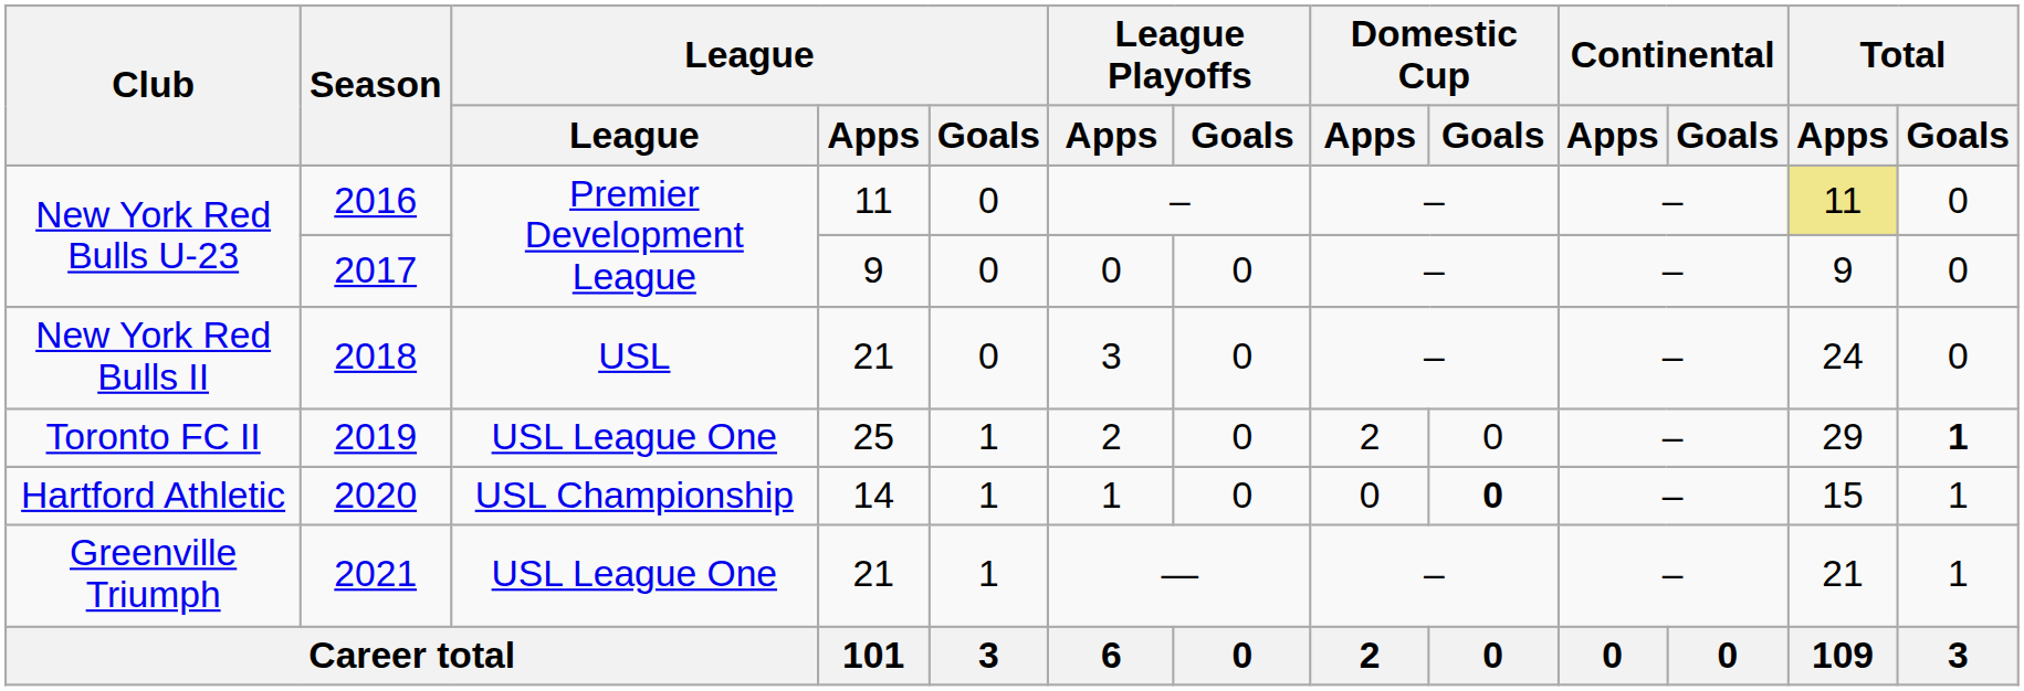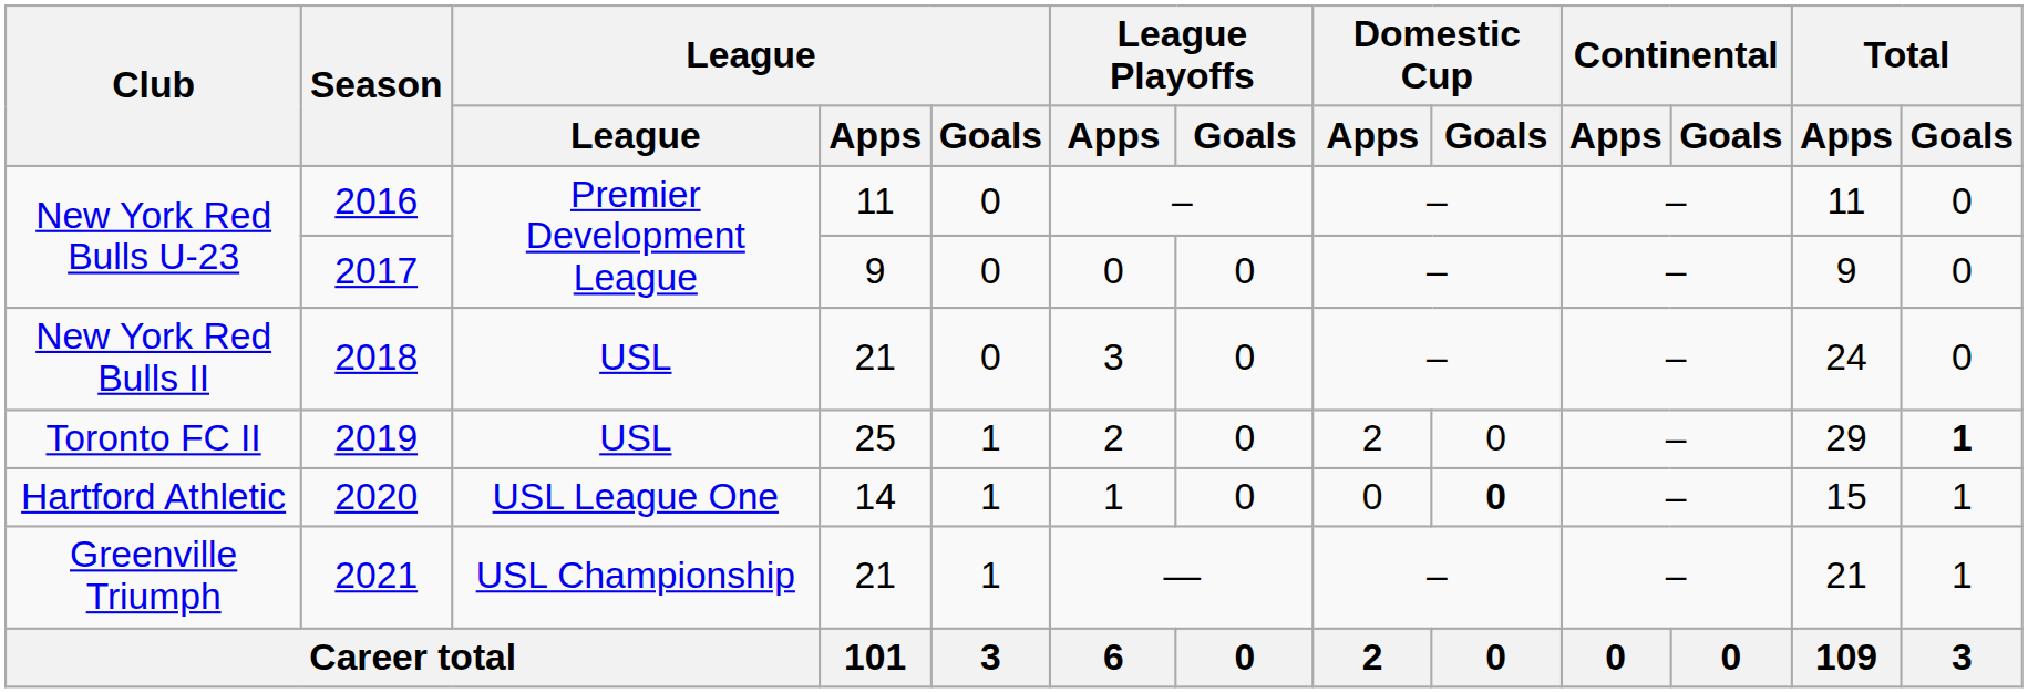2016 | Total / Apps: khaki background -> no background
2019 | League: USL League One -> USL
2020 | League: USL Championship -> USL League One
2021 | League: USL League One -> USL Championship
